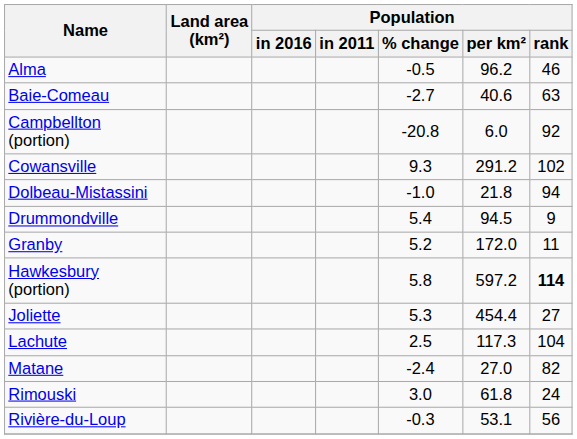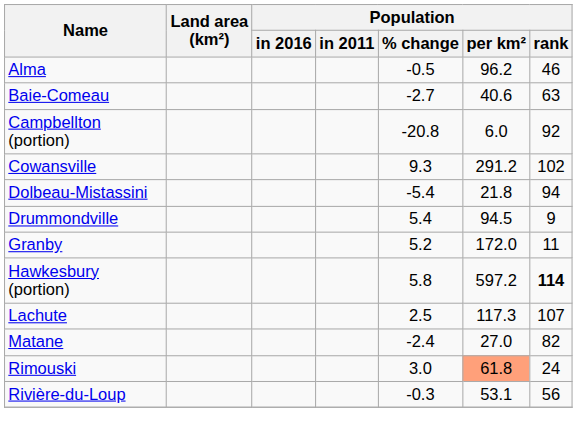Dolbeau-Mistassini | Population / % change: -1.0 -> -5.4
- row: Joliette | 5.3 | 454.4 | 27
Lachute | Population / rank: 104 -> 107
Rimouski | Population / per km²: no background -> lightsalmon background
